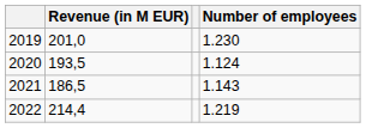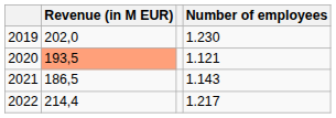2019 | Revenue (in M EUR): 201,0 -> 202,0
2020 | Revenue (in M EUR): no background -> lightsalmon background
2020 | Number of employees: 1.124 -> 1.121
2022 | Number of employees: 1.219 -> 1.217
